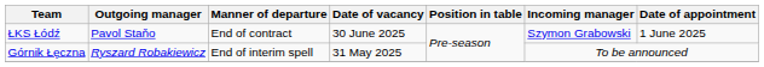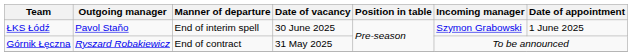ŁKS Łódź | Manner of departure: End of contract -> End of interim spell
Górnik Łęczna | Manner of departure: End of interim spell -> End of contract
